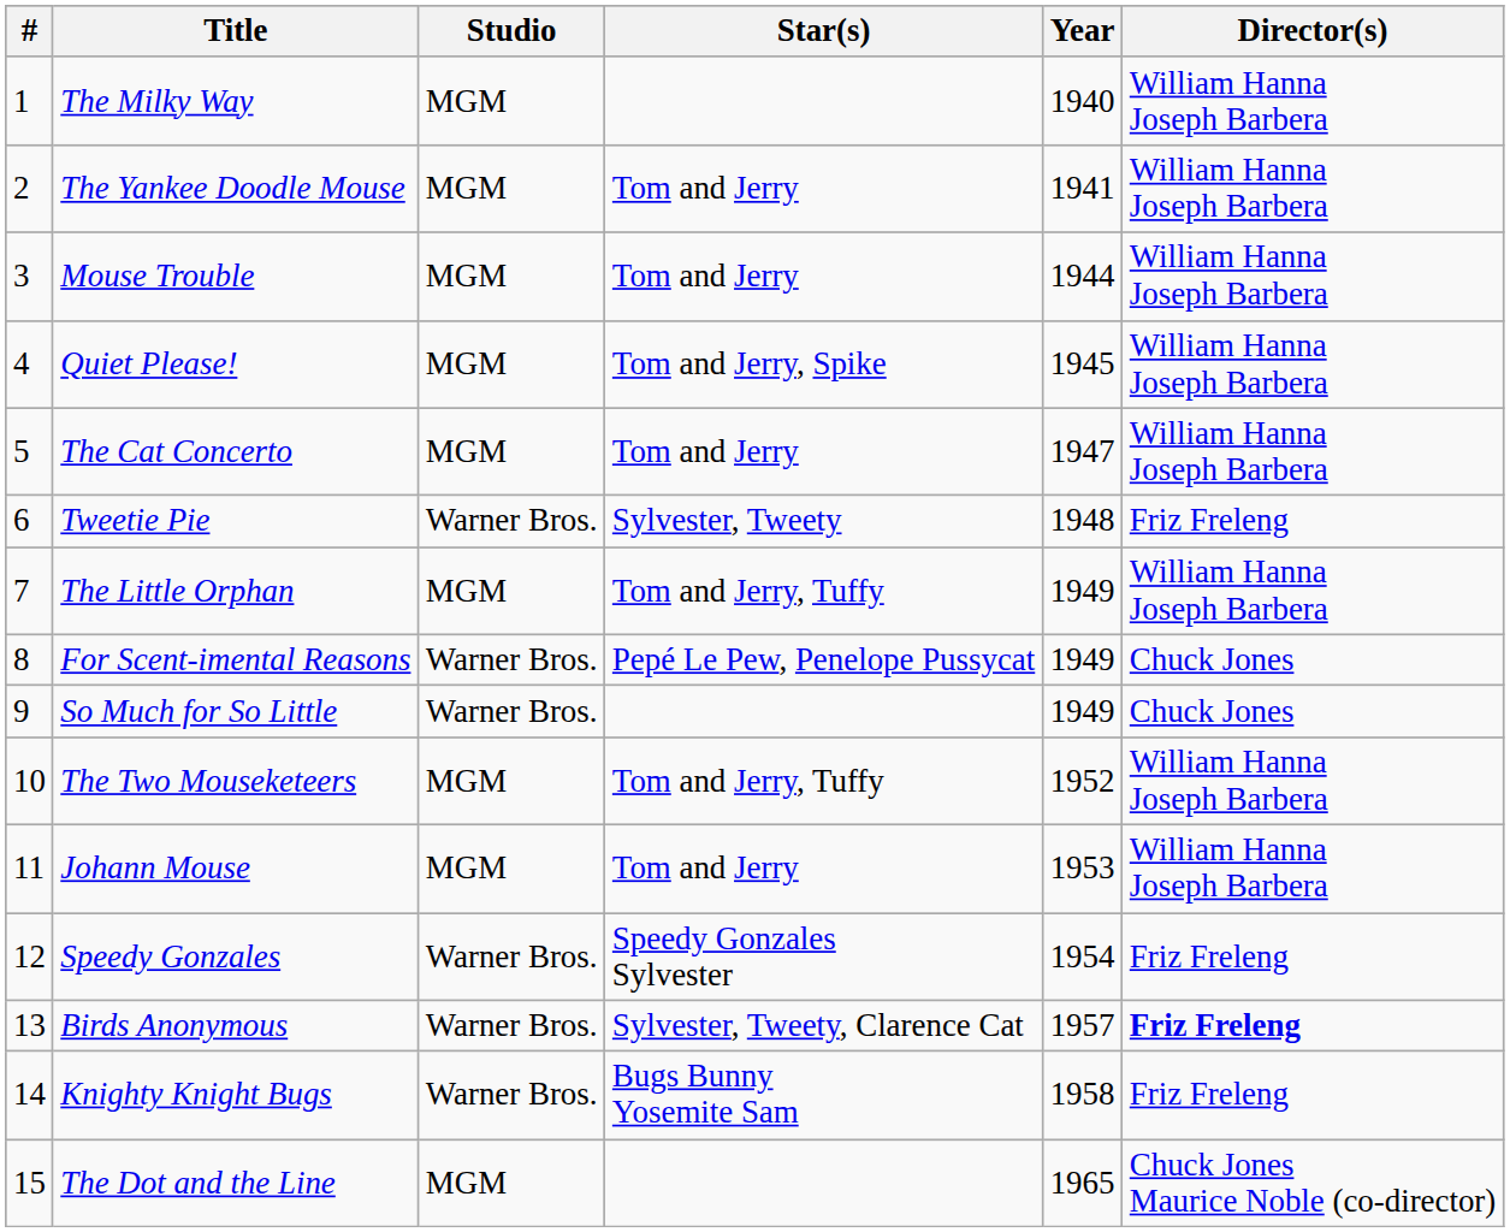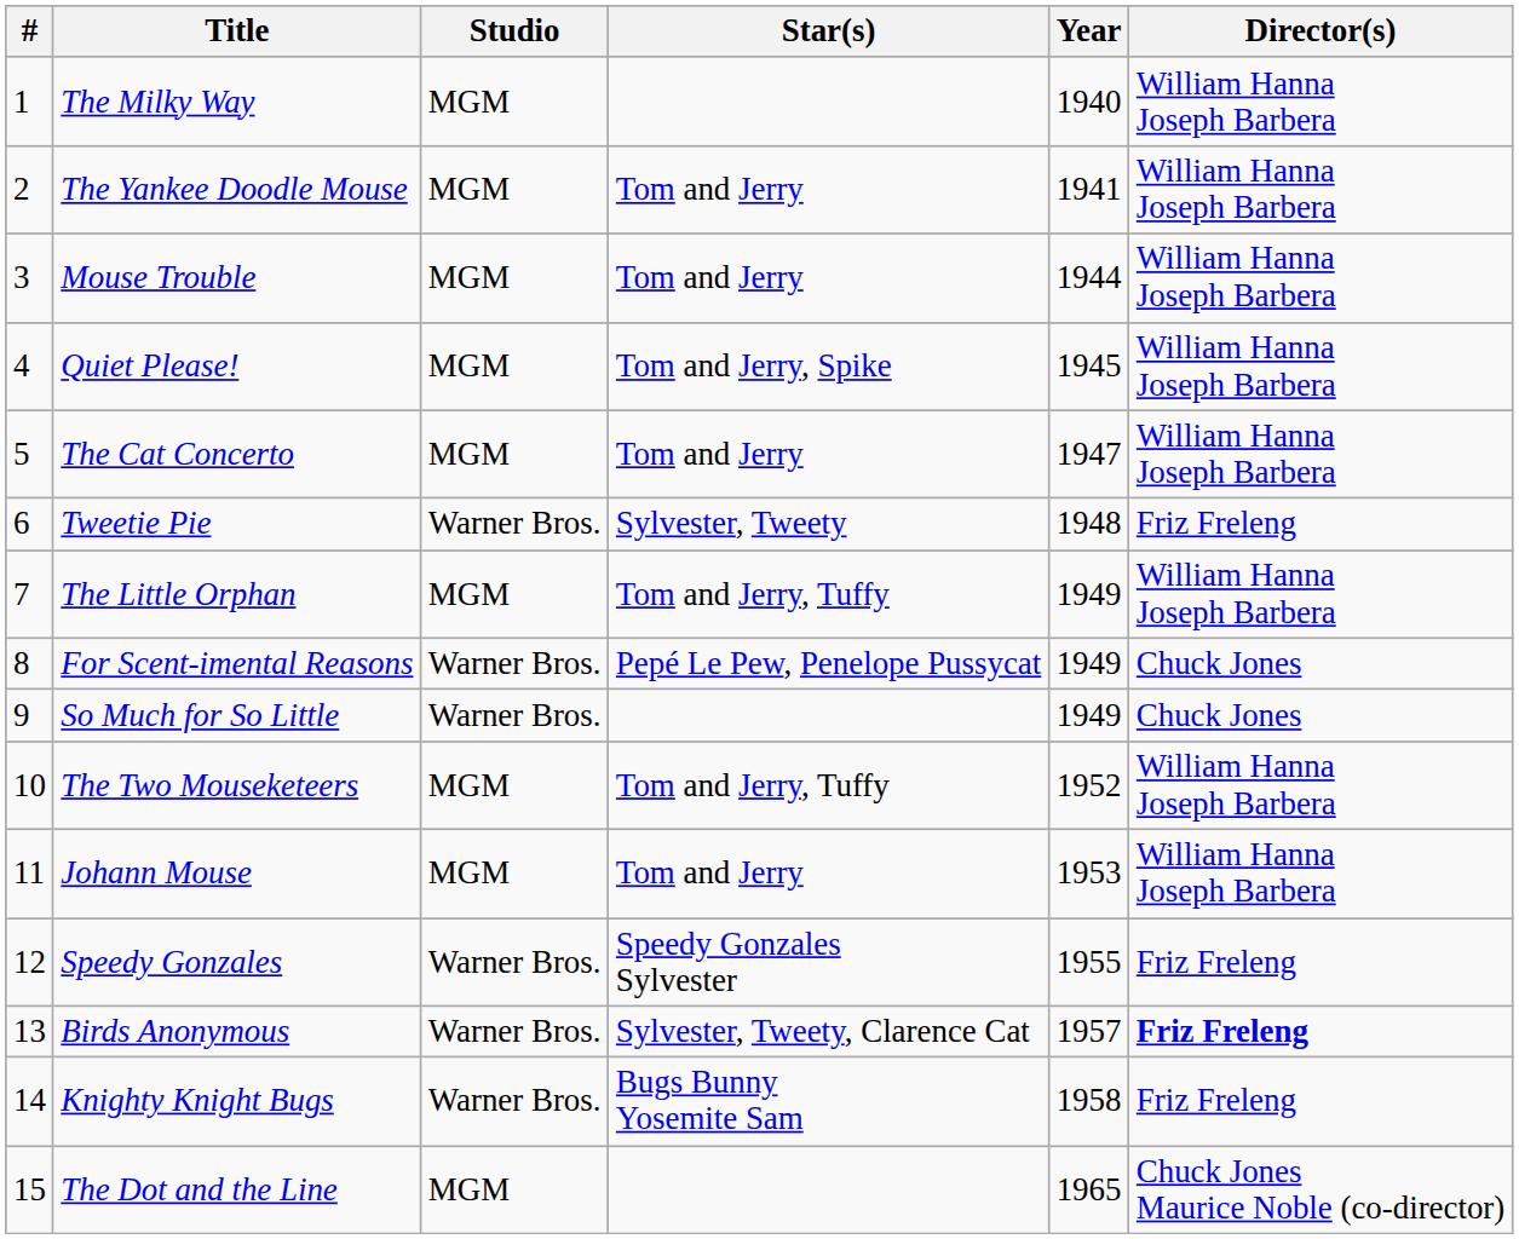Speedy Gonzales | Year: 1954 -> 1955
